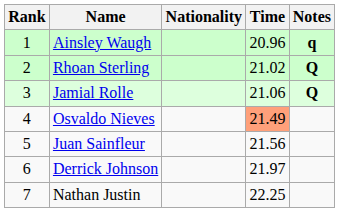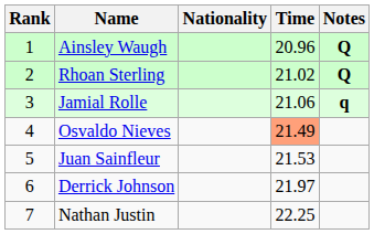Ainsley Waugh | Notes: q -> Q
Jamial Rolle | Notes: Q -> q
Juan Sainfleur | Time: 21.56 -> 21.53
